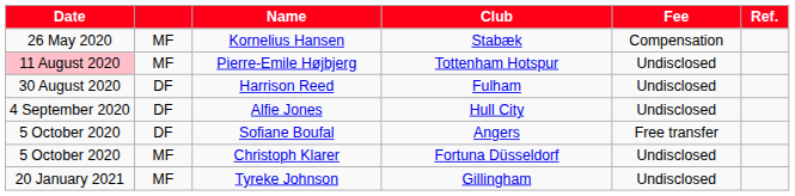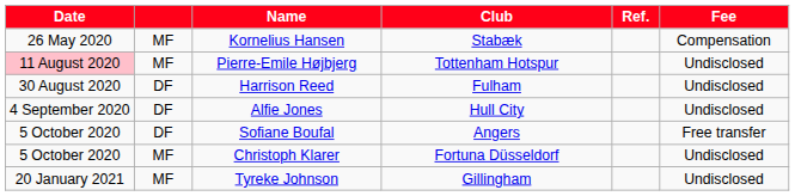columns swapped: Fee <-> Ref.
